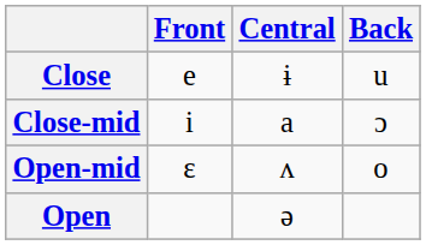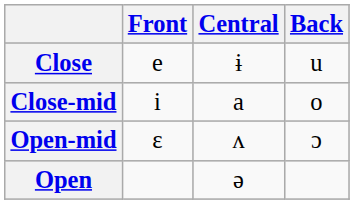Close-mid | Back: ɔ -> o
Open-mid | Back: o -> ɔ
